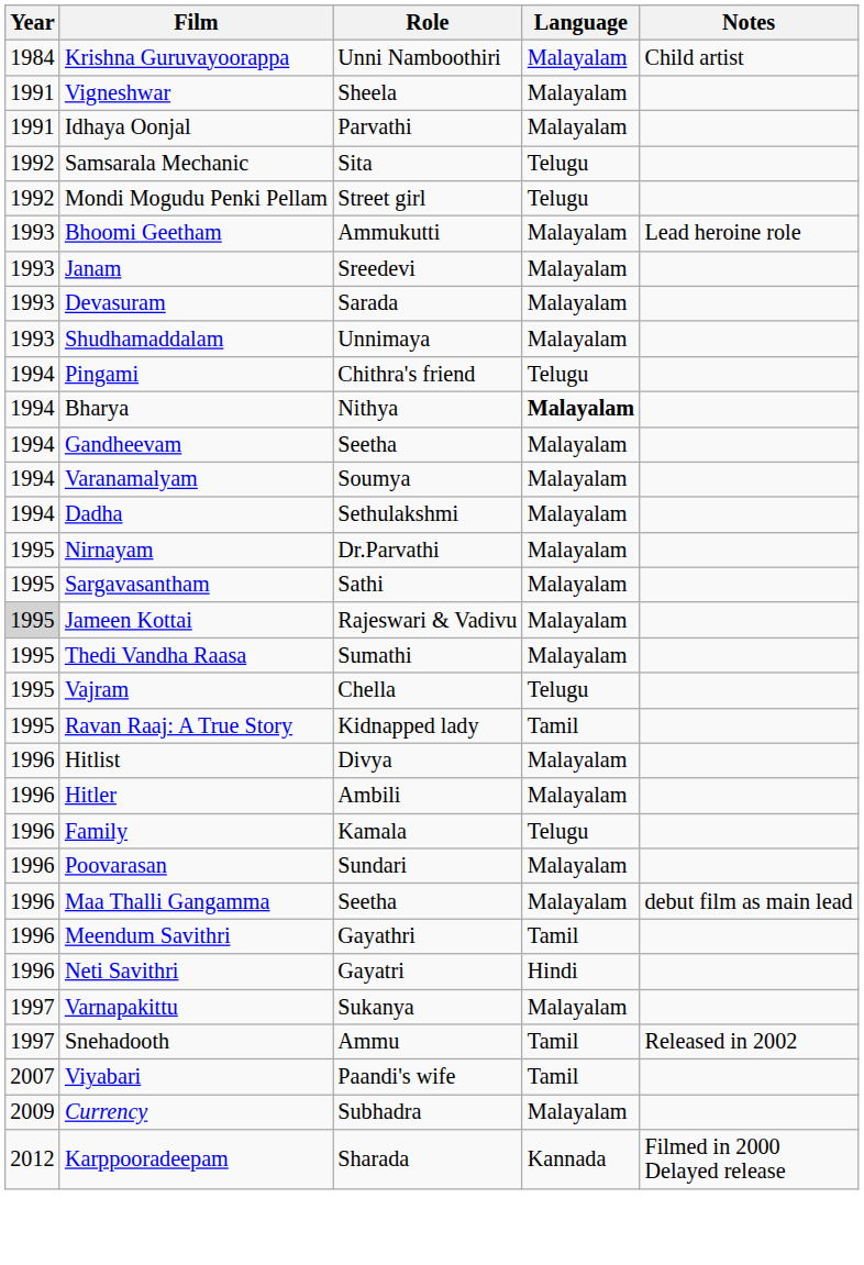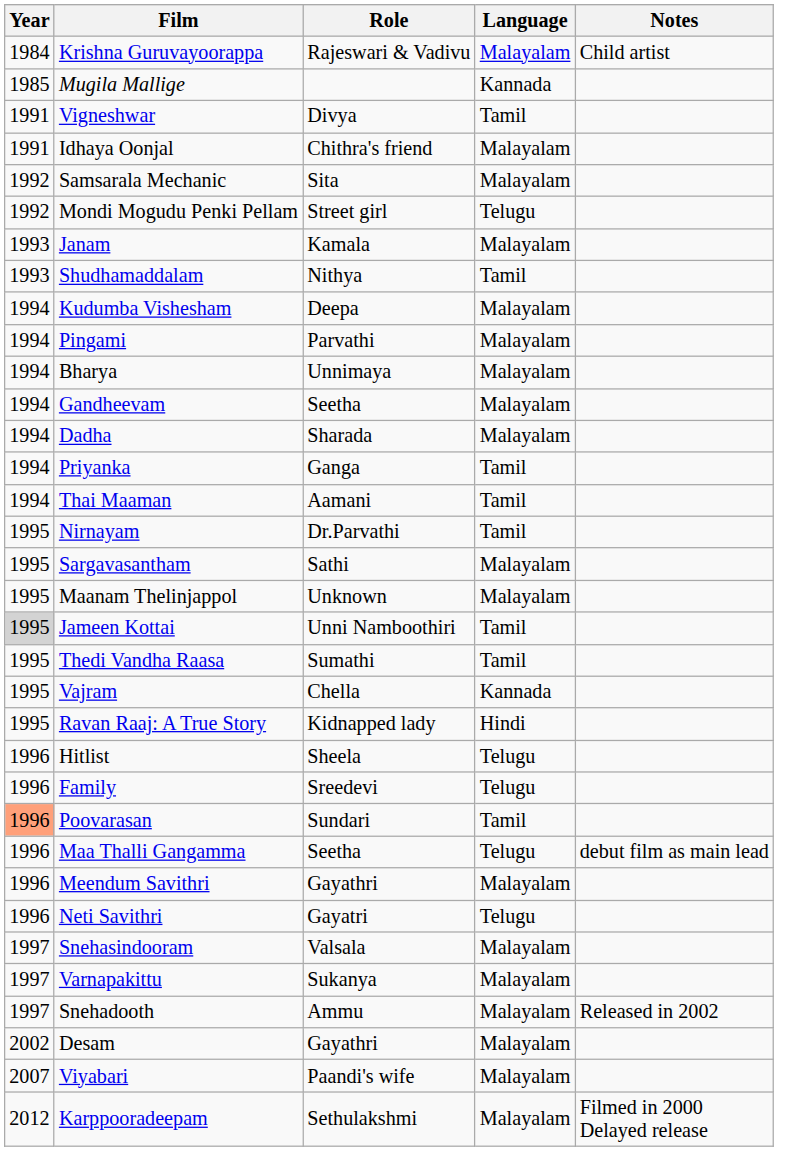Krishna Guruvayoorappa | Role: Unni Namboothiri -> Rajeswari & Vadivu
+ row: 1985 | Mugila Mallige | Kannada
Vigneshwar | Role: Sheela -> Divya
Vigneshwar | Language: Malayalam -> Tamil
Idhaya Oonjal | Role: Parvathi -> Chithra's friend
Samsarala Mechanic | Language: Telugu -> Malayalam
- row: 1993 | Bhoomi Geetham | Ammukutti | Malayalam | Lead heroine role
Janam | Role: Sreedevi -> Kamala
- row: 1993 | Devasuram | Sarada | Malayalam
Shudhamaddalam | Role: Unnimaya -> Nithya
Shudhamaddalam | Language: Malayalam -> Tamil
+ row: 1994 | Kudumba Vishesham | Deepa | Malayalam
Pingami | Role: Chithra's friend -> Parvathi
Pingami | Language: Telugu -> Malayalam
Bharya | Role: Nithya -> Unnimaya
Bharya | Language: bold -> normal
- row: 1994 | Varanamalyam | Soumya | Malayalam
Dadha | Role: Sethulakshmi -> Sharada
+ row: 1994 | Priyanka | Ganga | Tamil
+ row: 1994 | Thai Maaman | Aamani | Tamil
Nirnayam | Language: Malayalam -> Tamil
+ row: 1995 | Maanam Thelinjappol | Unknown | Malayalam
Jameen Kottai | Role: Rajeswari & Vadivu -> Unni Namboothiri
Jameen Kottai | Language: Malayalam -> Tamil
Thedi Vandha Raasa | Language: Malayalam -> Tamil
Vajram | Language: Telugu -> Kannada
Ravan Raaj: A True Story | Language: Tamil -> Hindi
Hitlist | Role: Divya -> Sheela
Hitlist | Language: Malayalam -> Telugu
- row: 1996 | Hitler | Ambili | Malayalam
Family | Role: Kamala -> Sreedevi
Poovarasan | Year: no background -> lightsalmon background
Poovarasan | Language: Malayalam -> Tamil
Maa Thalli Gangamma | Language: Malayalam -> Telugu
Meendum Savithri | Language: Tamil -> Malayalam
Neti Savithri | Language: Hindi -> Telugu
+ row: 1997 | Snehasindooram | Valsala | Malayalam
Snehadooth | Language: Tamil -> Malayalam
+ row: 2002 | Desam | Gayathri | Malayalam
Viyabari | Language: Tamil -> Malayalam
- row: 2009 | Currency | Subhadra | Malayalam
Karppooradeepam | Role: Sharada -> Sethulakshmi
Karppooradeepam | Language: Kannada -> Malayalam
